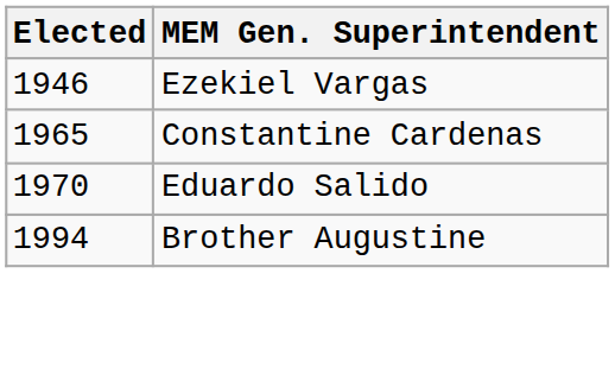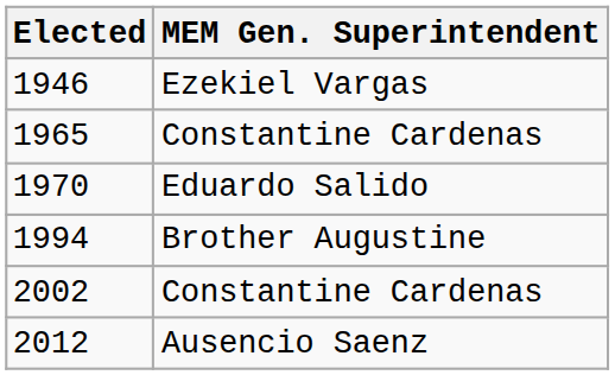+ row: 2002 | Constantine Cardenas
+ row: 2012 | Ausencio Saenz
